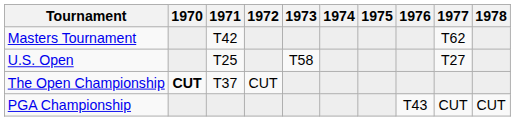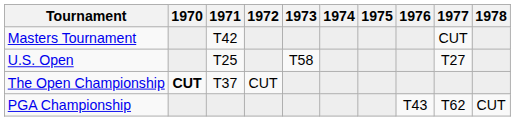Masters Tournament | 1977: T62 -> CUT
PGA Championship | 1977: CUT -> T62
